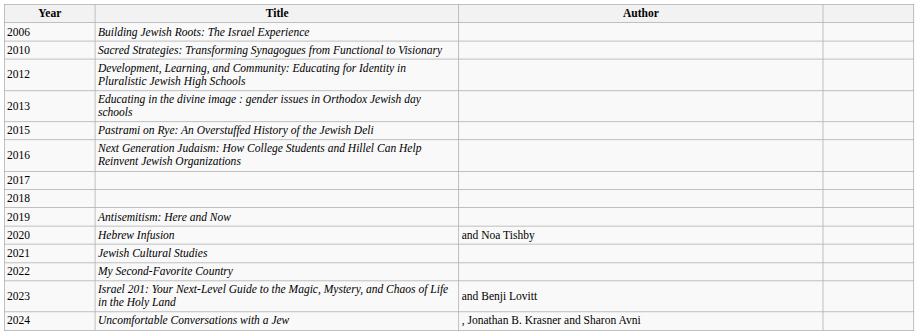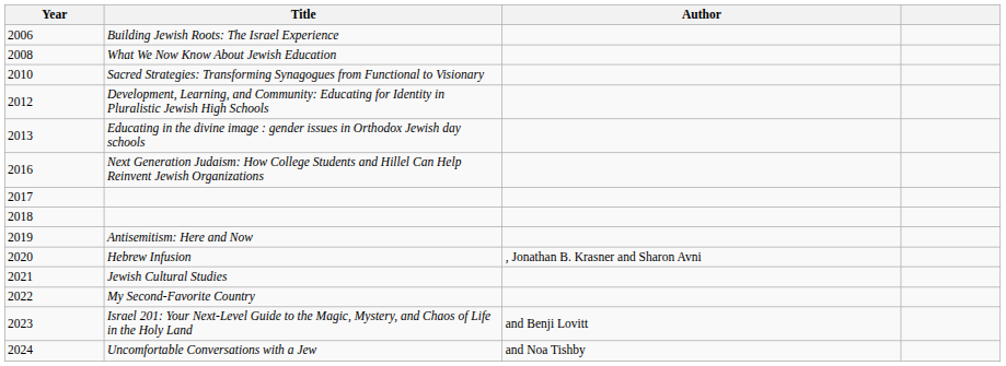+ row: 2008 | What We Now Know About Jewish Education
- row: 2015 | Pastrami on Rye: An Overstuffed History of the Jewish Deli
Hebrew Infusion | Author: and Noa Tishby -> , Jonathan B. Krasner and Sharon Avni
Uncomfortable Conversations with a Jew | Author: , Jonathan B. Krasner and Sharon Avni -> and Noa Tishby
